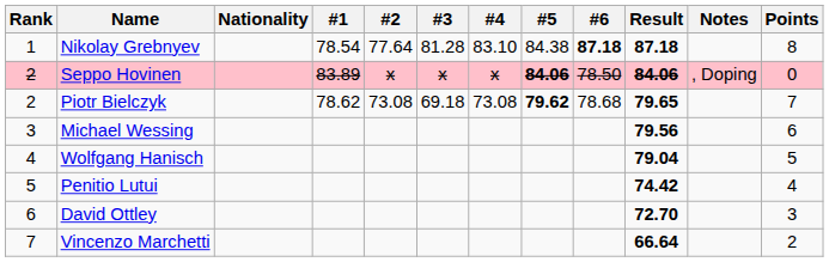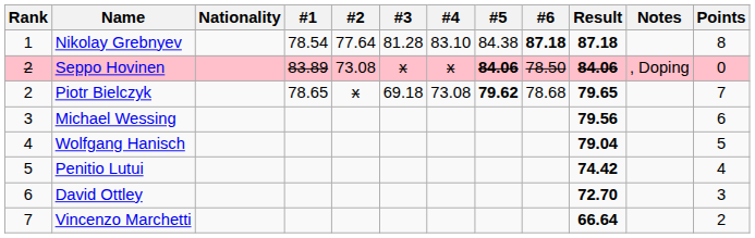Seppo Hovinen | #2: x -> 73.08
Piotr Bielczyk | #1: 78.62 -> 78.65
Piotr Bielczyk | #2: 73.08 -> x
